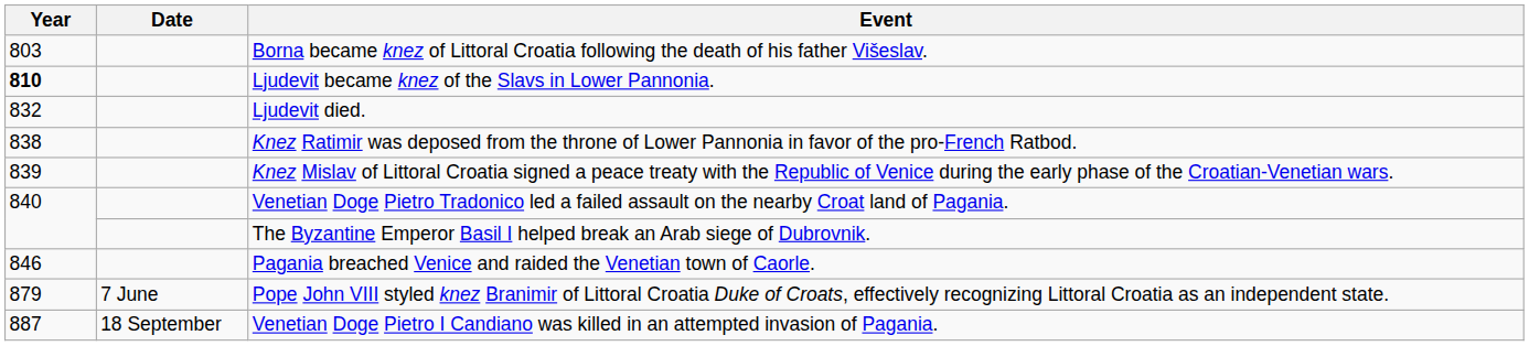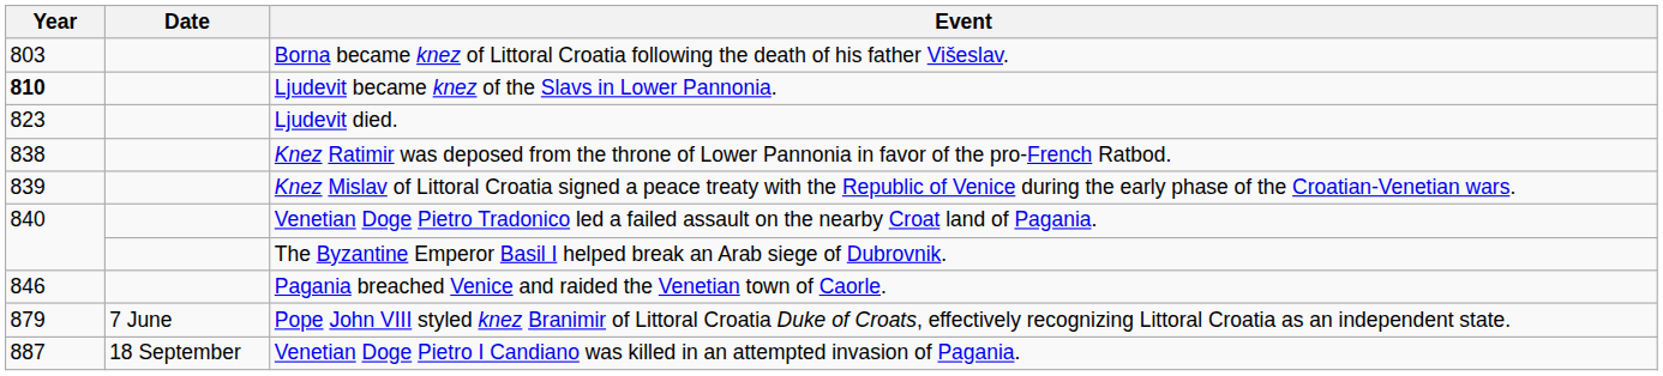Ljudevit died. | Year: 832 -> 823
